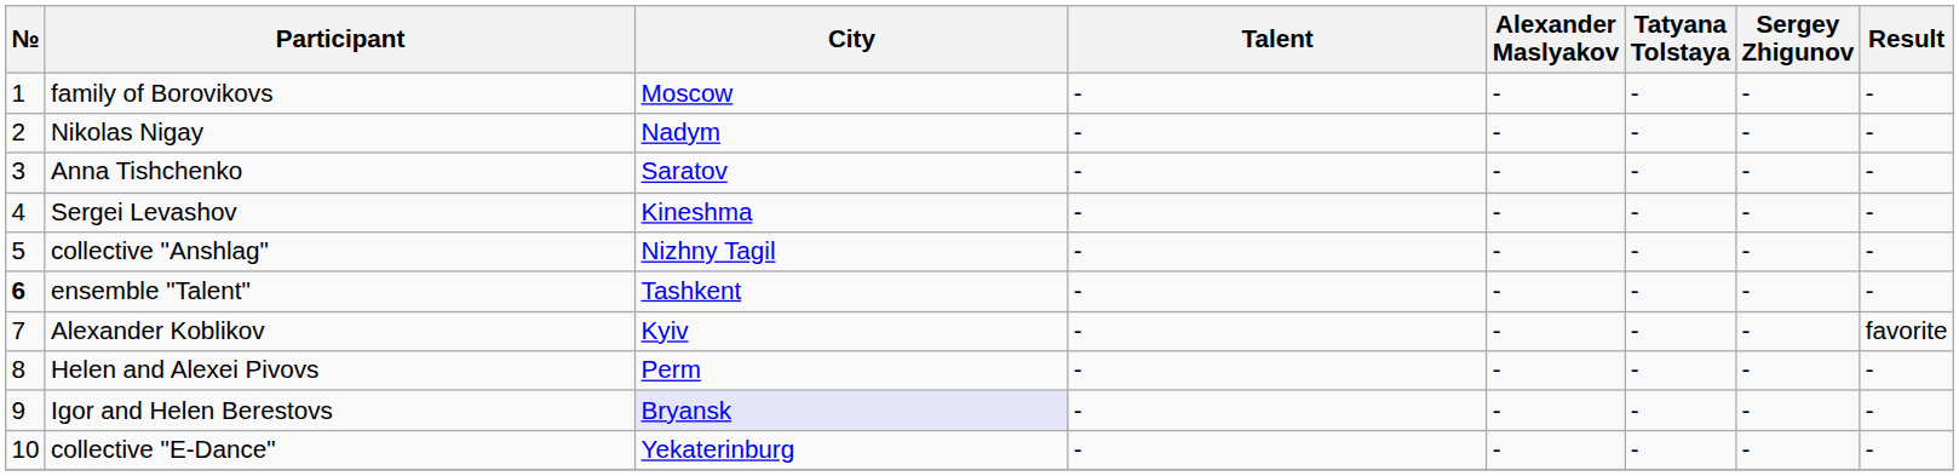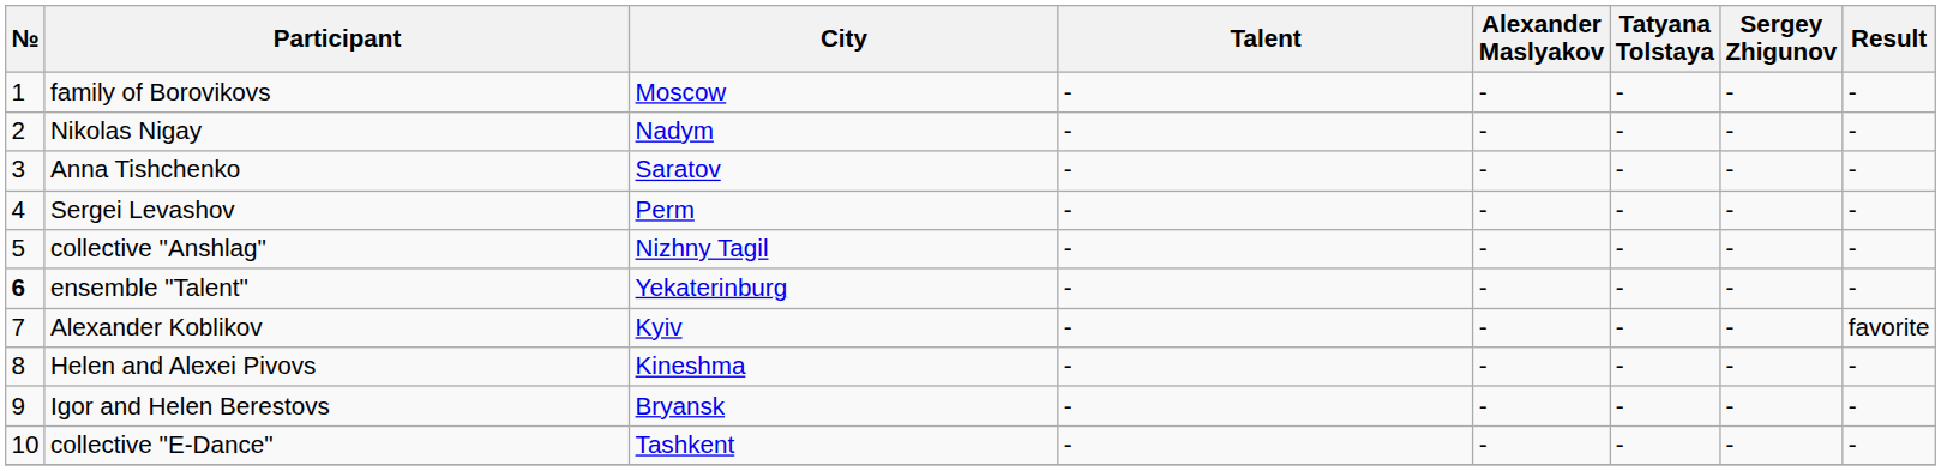Sergei Levashov | City: Kineshma -> Perm
ensemble "Talent" | City: Tashkent -> Yekaterinburg
Helen and Alexei Pivovs | City: Perm -> Kineshma
Igor and Helen Berestovs | City: lavender background -> no background
collective "E-Dance" | City: Yekaterinburg -> Tashkent
